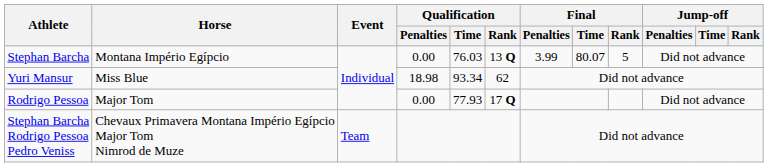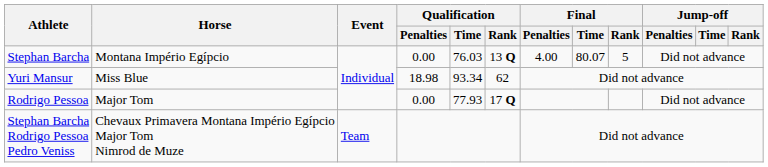Stephan Barcha | Final / Penalties: 3.99 -> 4.00
